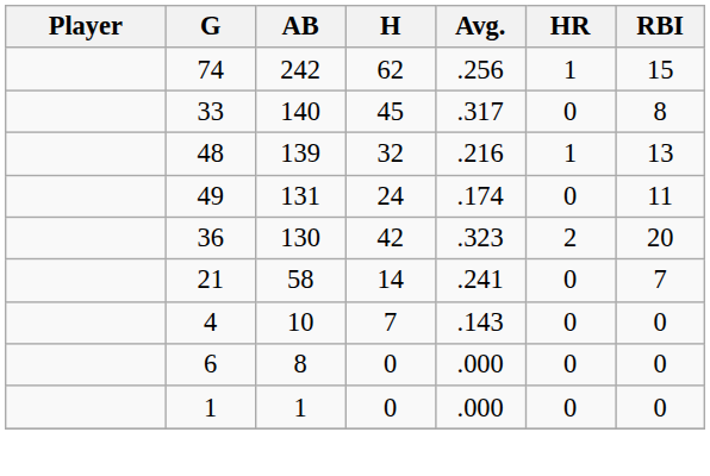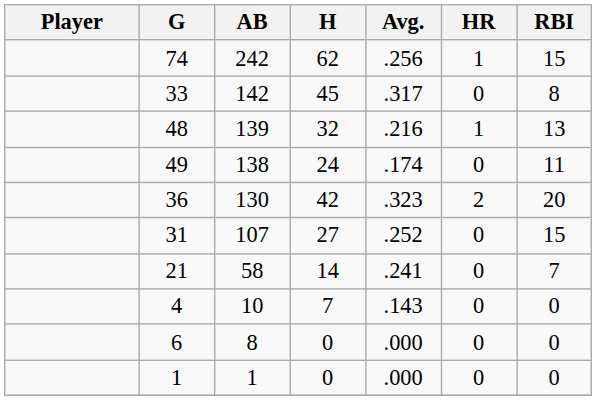33 | AB: 140 -> 142
49 | AB: 131 -> 138
+ row: 31 | 107 | 27 | .252 | 0 | 15
